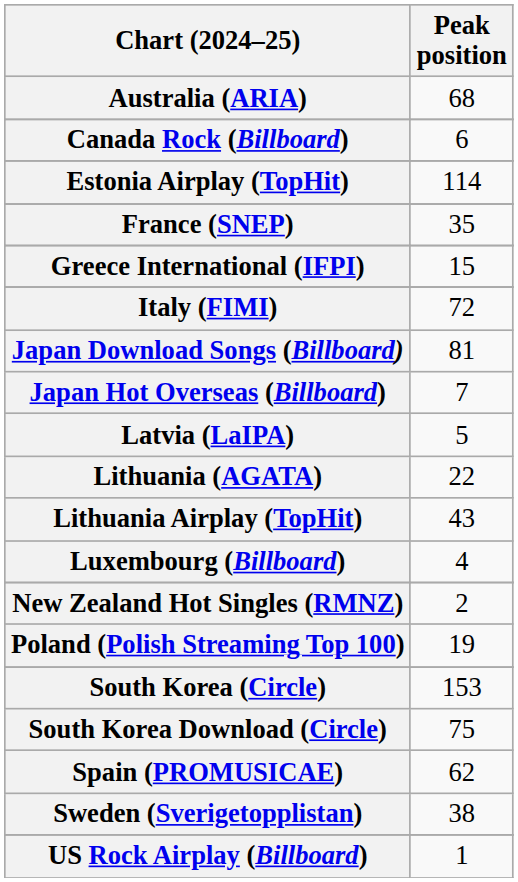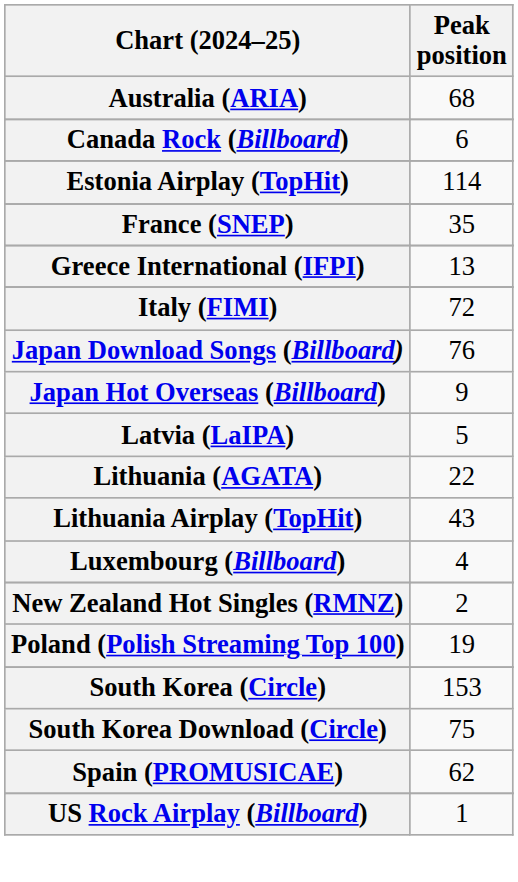Greece International (IFPI) | Peak position: 15 -> 13
Japan Download Songs (Billboard) | Peak position: 81 -> 76
Japan Hot Overseas (Billboard) | Peak position: 7 -> 9
- row: Sweden (Sverigetopplistan) | 38
